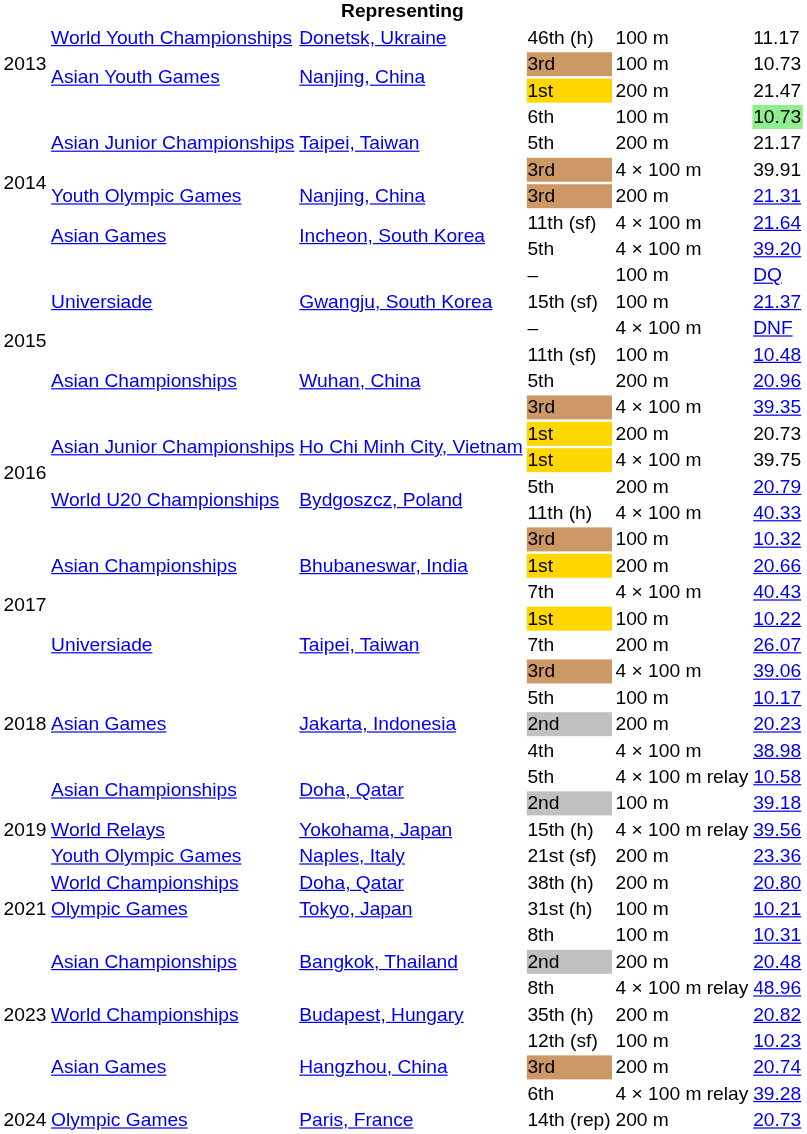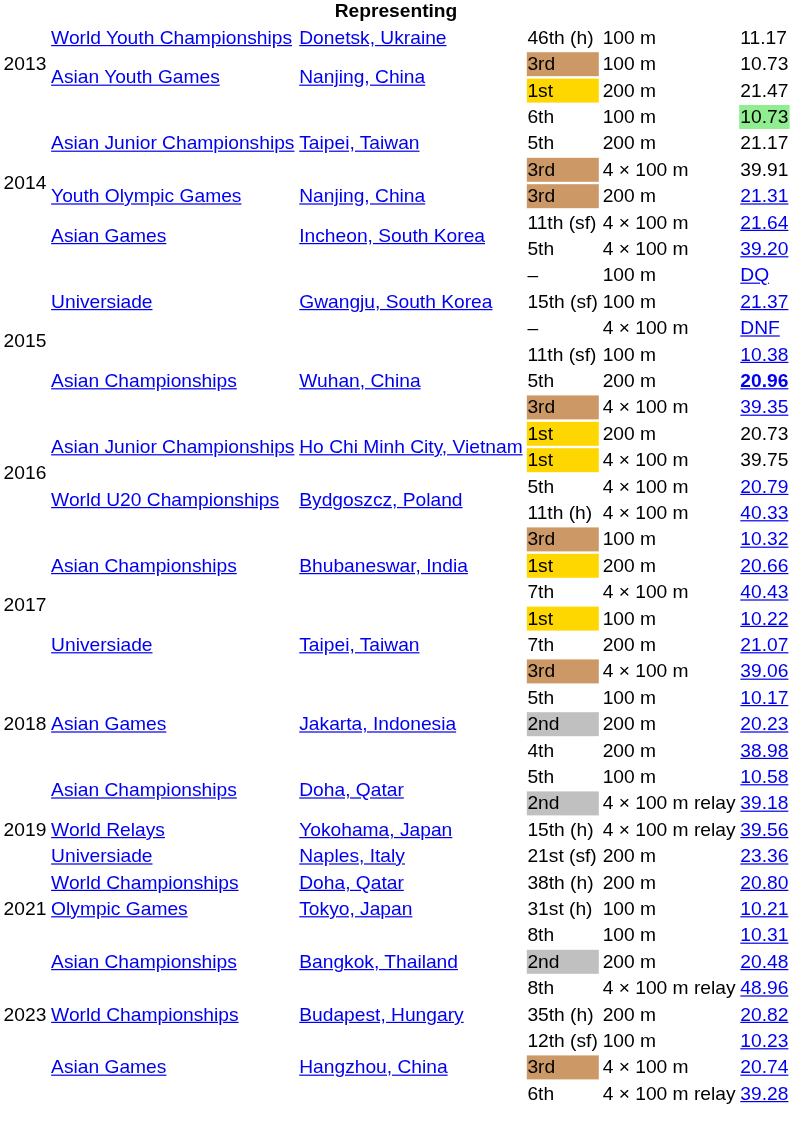Wuhan, China / 11th (sf) | column 6: 10.48 -> 10.38
Wuhan, China / 5th | column 6: normal -> bold
Bydgoszcz, Poland / 5th | column 5: 200 m -> 4 × 100 m
Taipei, Taiwan / 7th | column 6: 26.07 -> 21.07
4th | column 5: 4 × 100 m -> 200 m
Doha, Qatar / 5th | column 5: 4 × 100 m relay -> 100 m
Doha, Qatar / 2nd | column 5: 100 m -> 4 × 100 m relay
21st (sf) | column 2: Youth Olympic Games -> Universiade
Hangzhou, China / 3rd | column 5: 200 m -> 4 × 100 m
- row: 2024 | Olympic Games | Paris, France | 14th (rep) | 200 m | 20.73
